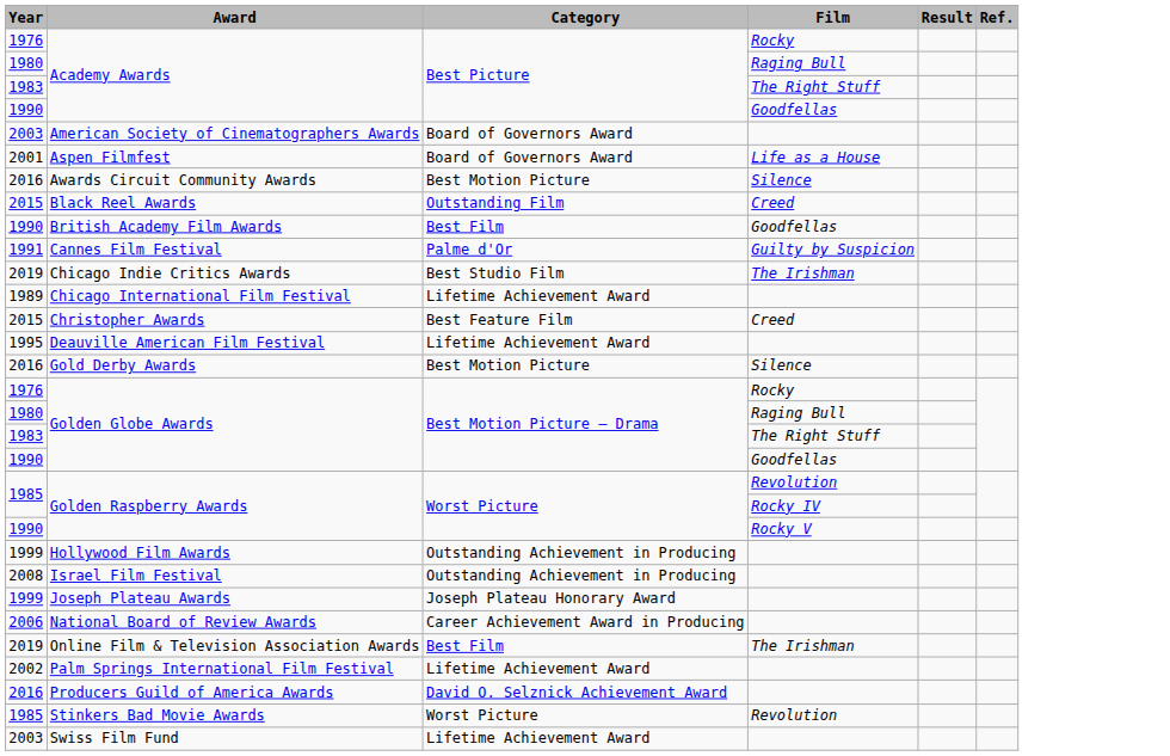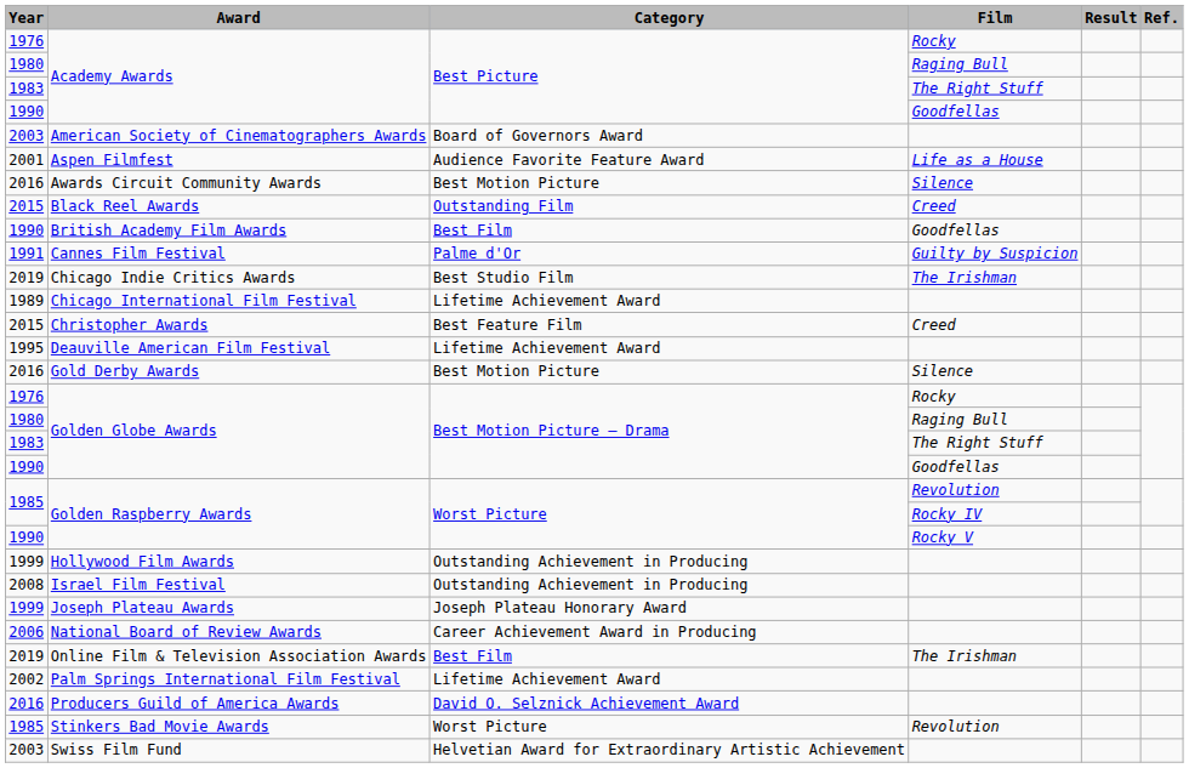Aspen Filmfest | Category: Board of Governors Award -> Audience Favorite Feature Award
Swiss Film Fund | Category: Lifetime Achievement Award -> Helvetian Award for Extraordinary Artistic Achievement
